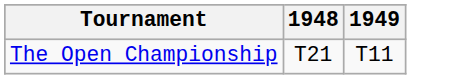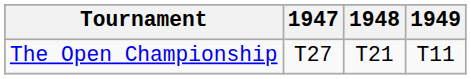+ column: 1947 | T27
